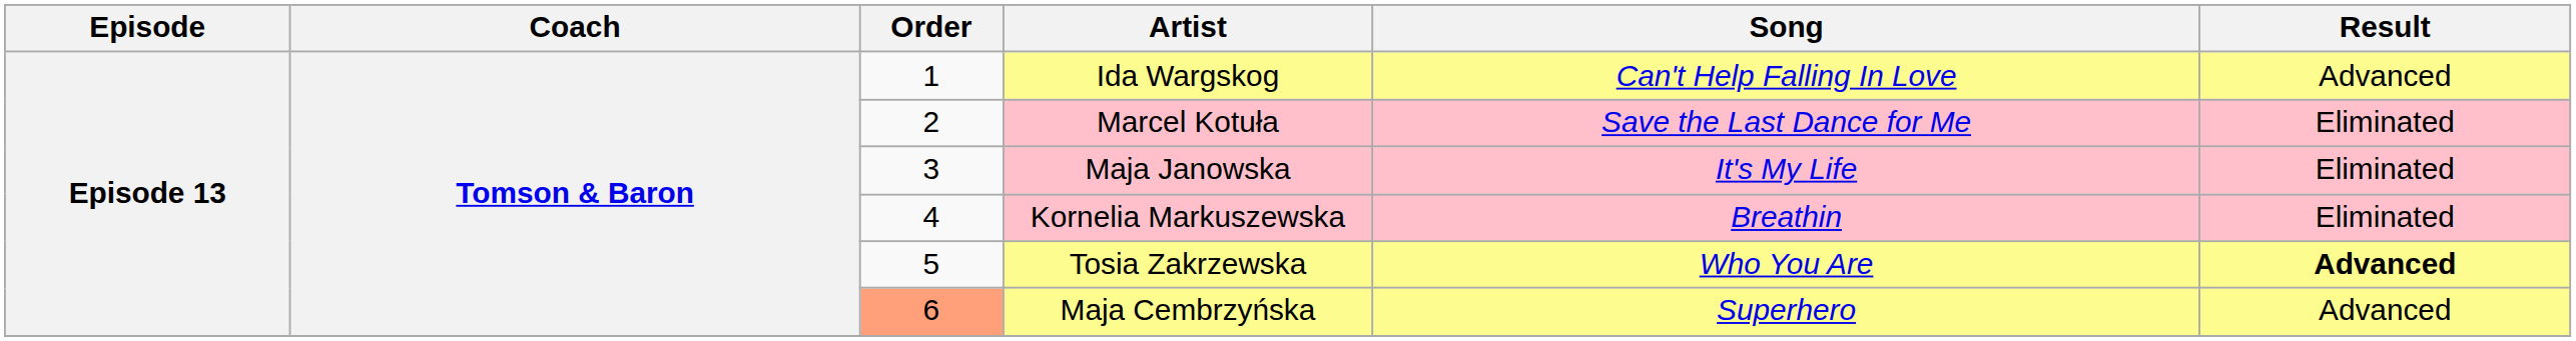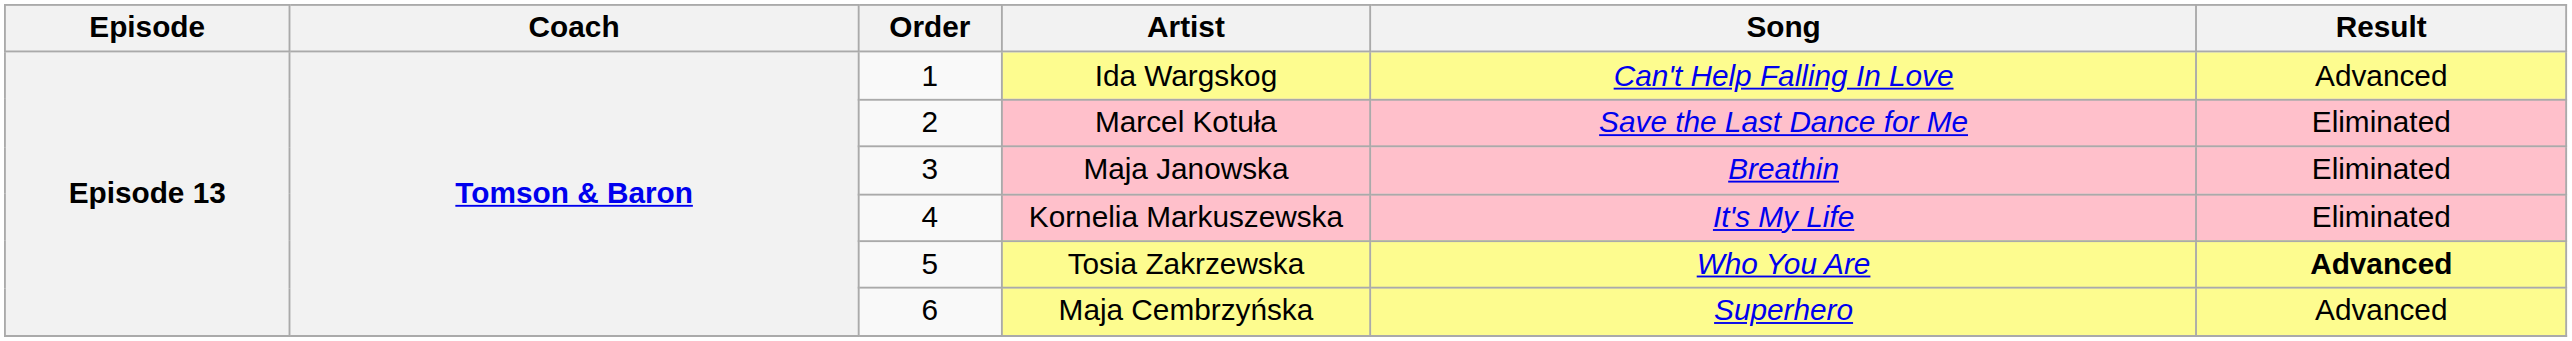Maja Janowska | Song: It's My Life -> Breathin
Kornelia Markuszewska | Song: Breathin -> It's My Life
Maja Cembrzyńska | Order: lightsalmon background -> no background
